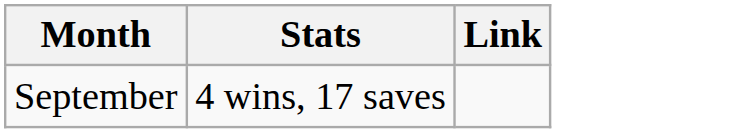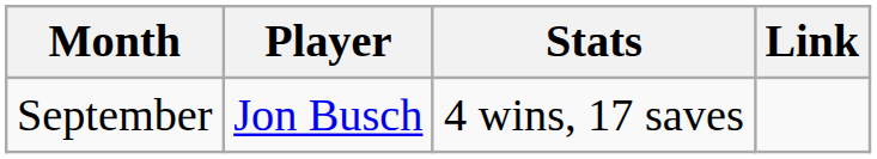+ column: Player | Jon Busch
